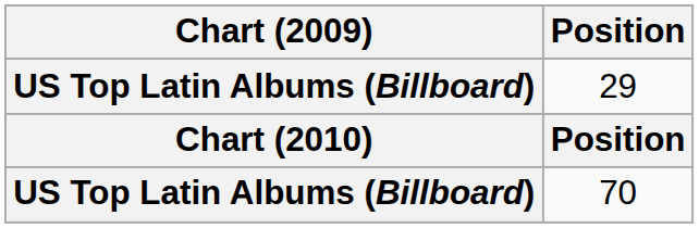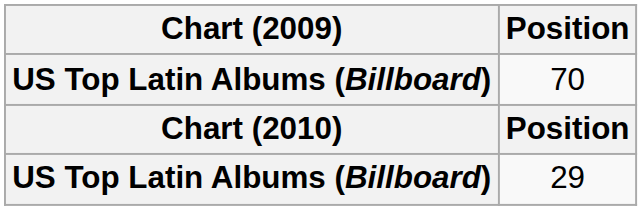rows swapped: 29 <-> 70
